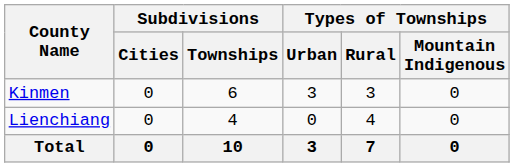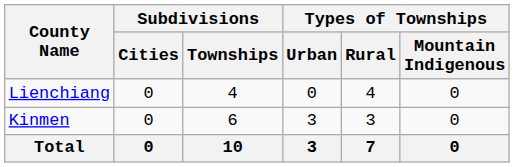rows swapped: Kinmen <-> Lienchiang
